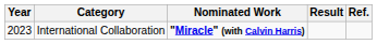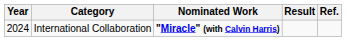International Collaboration | Year: 2023 -> 2024
